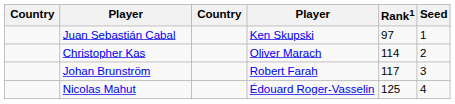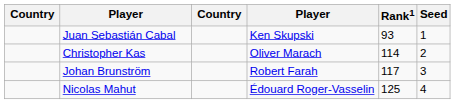Juan Sebastián Cabal | Rank1: 97 -> 93
